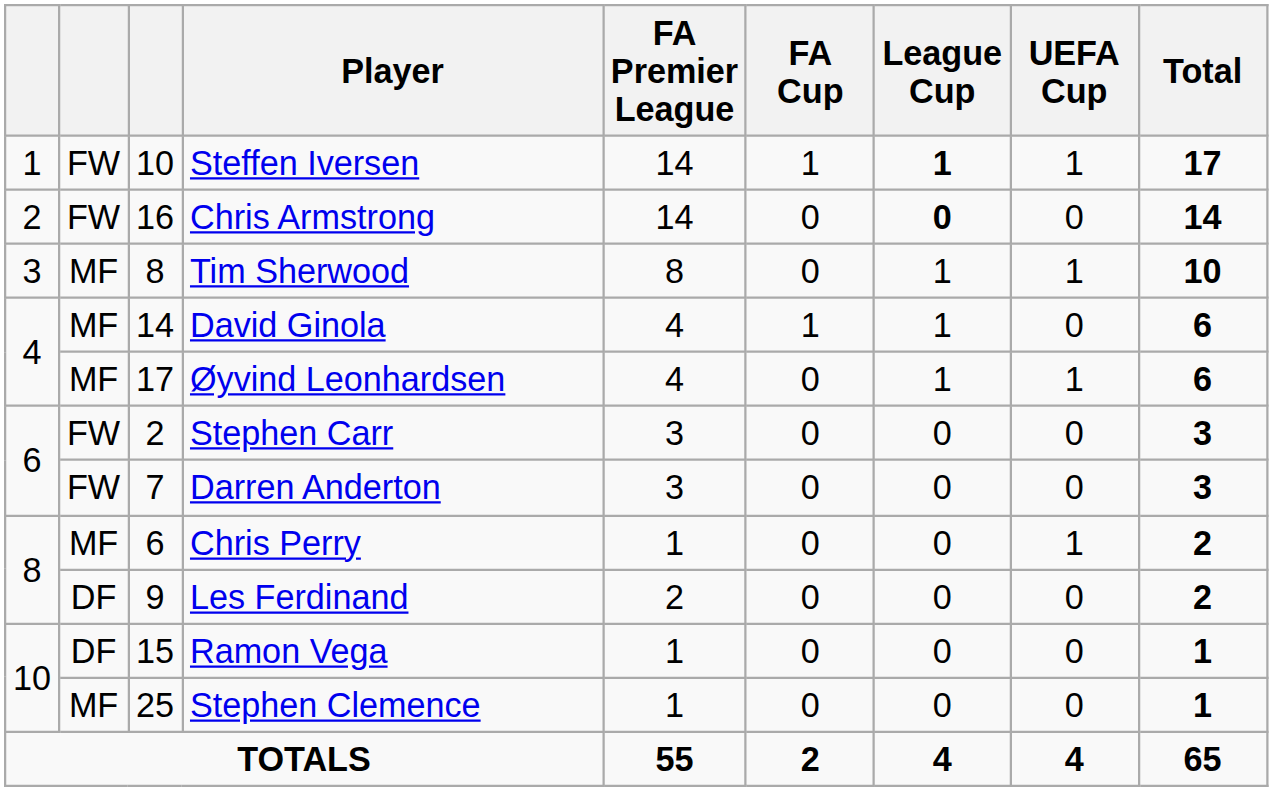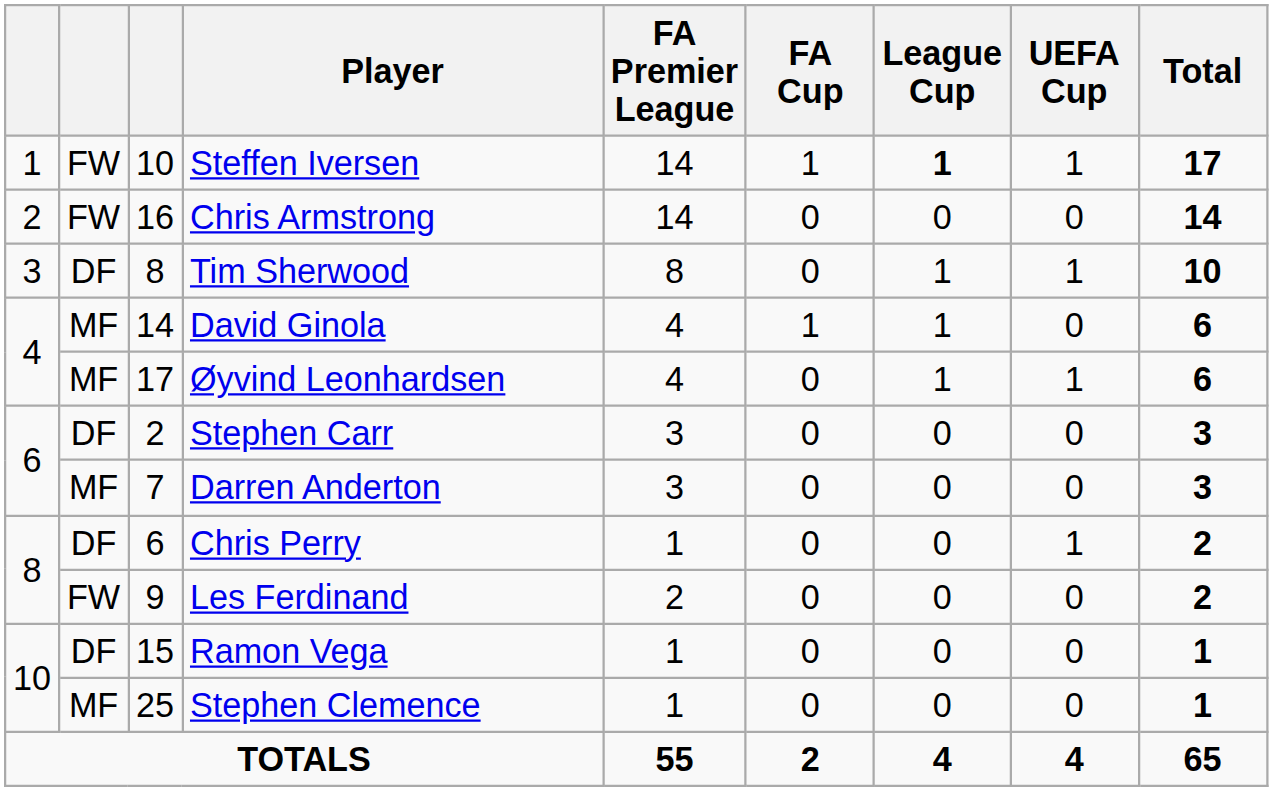Chris Armstrong | League Cup: bold -> normal
Tim Sherwood | column 2: MF -> DF
Stephen Carr | column 2: FW -> DF
Darren Anderton | column 2: FW -> MF
Chris Perry | column 2: MF -> DF
Les Ferdinand | column 2: DF -> FW
